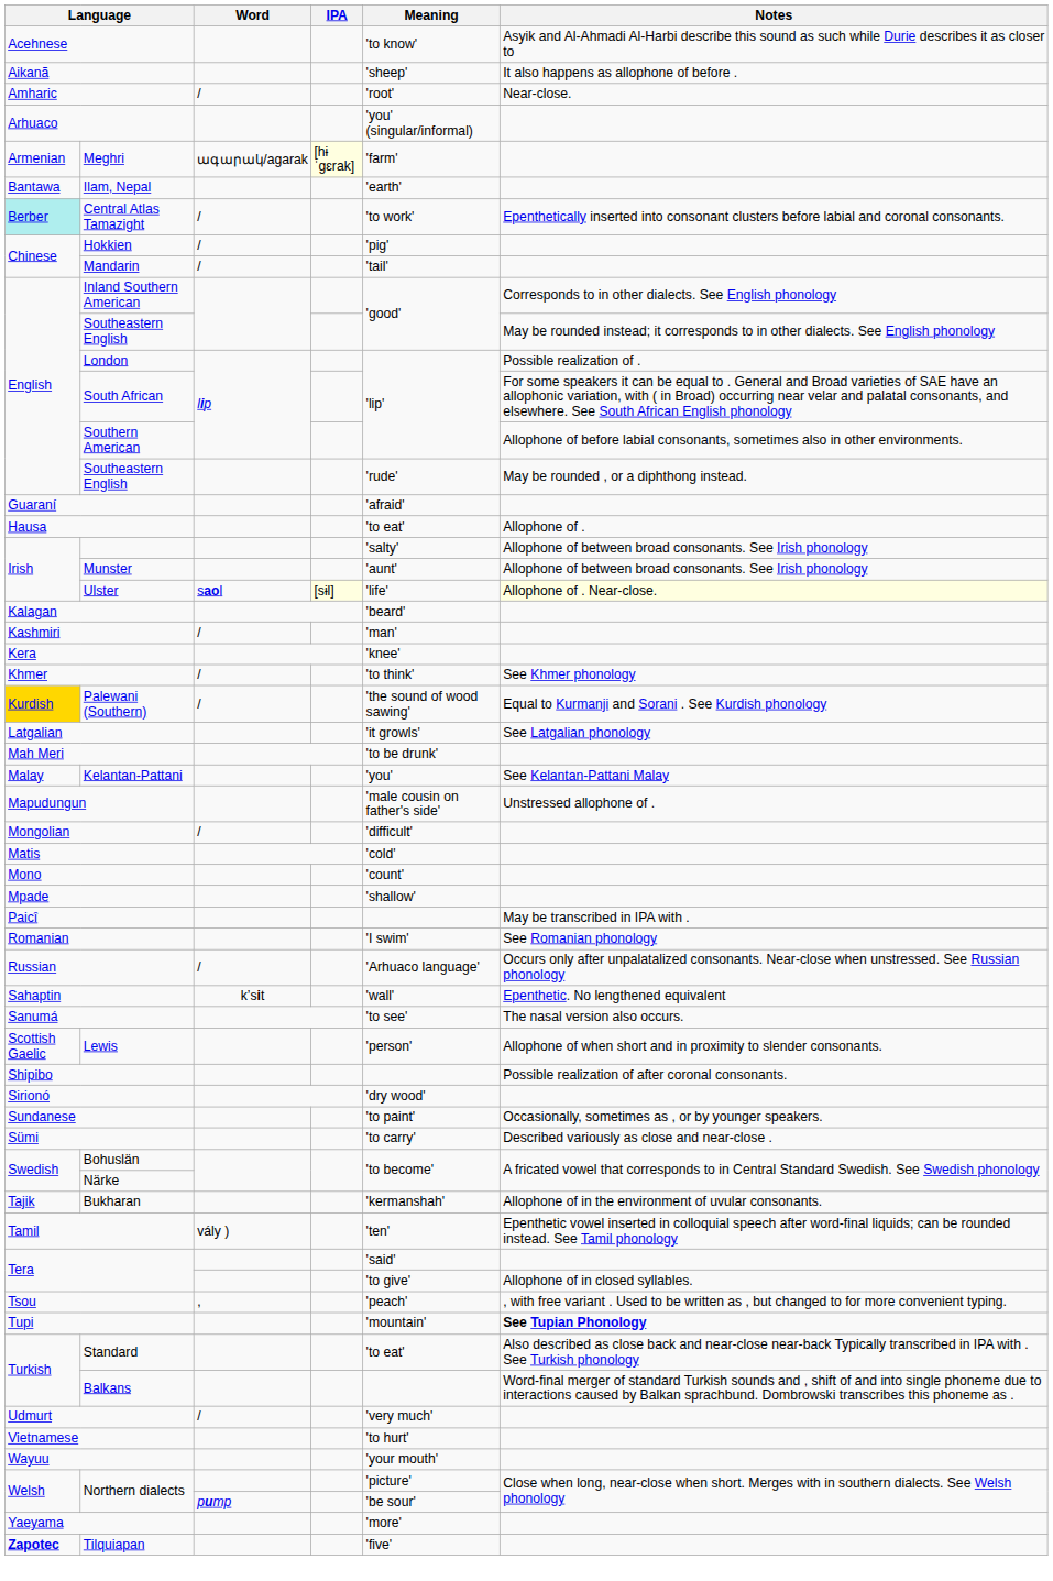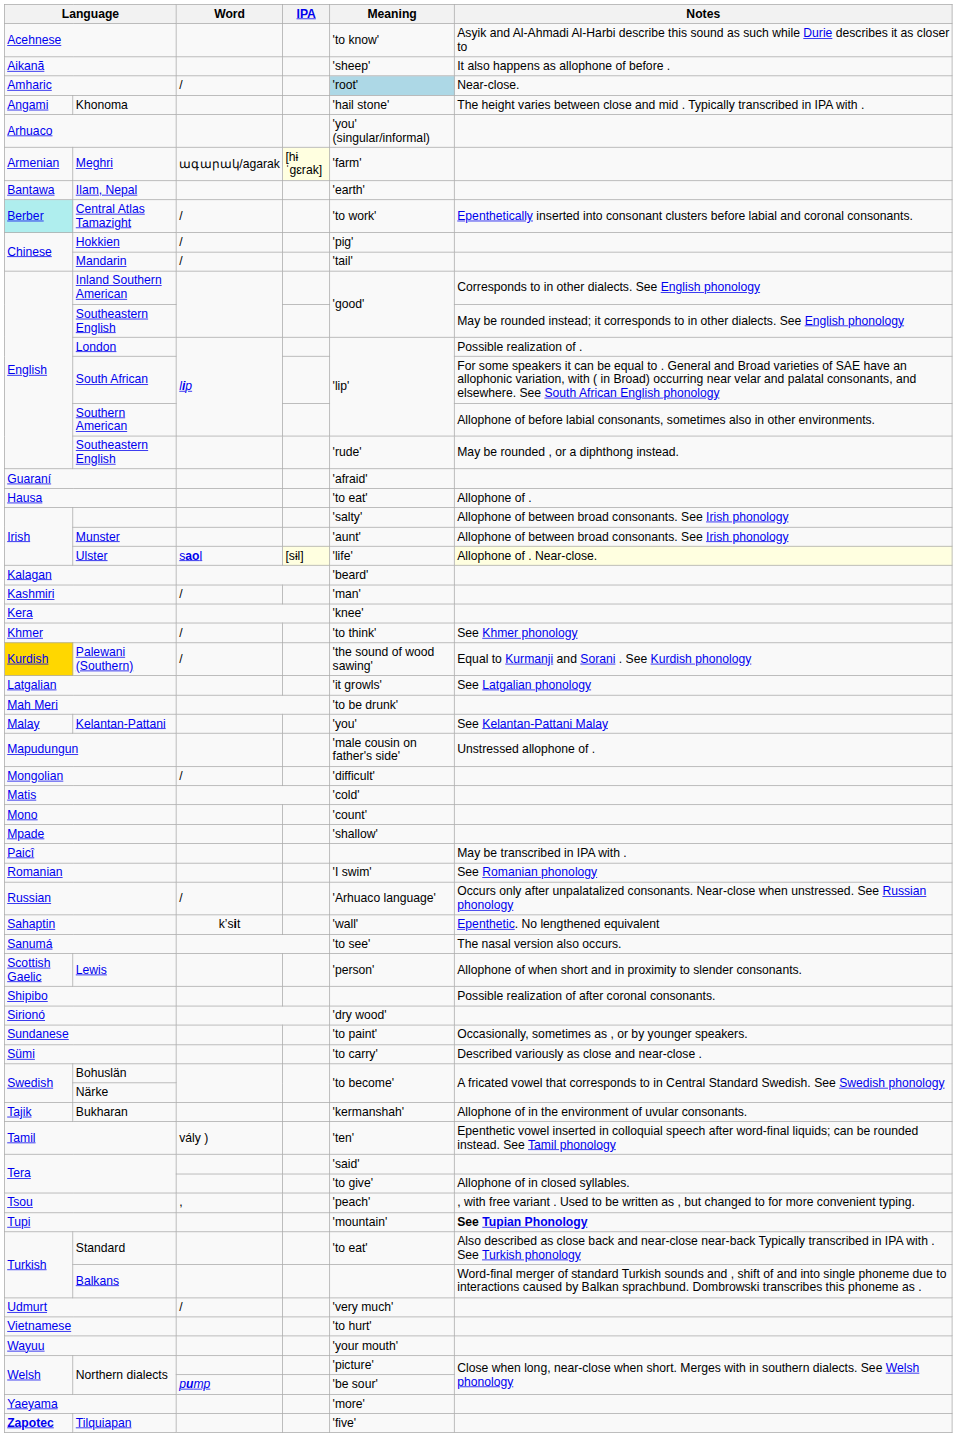Amharic | Meaning: no background -> lightblue background
+ row: Angami | Khonoma | 'hail stone' | The height varies between close and mid . Typically transcribed in IPA with .
